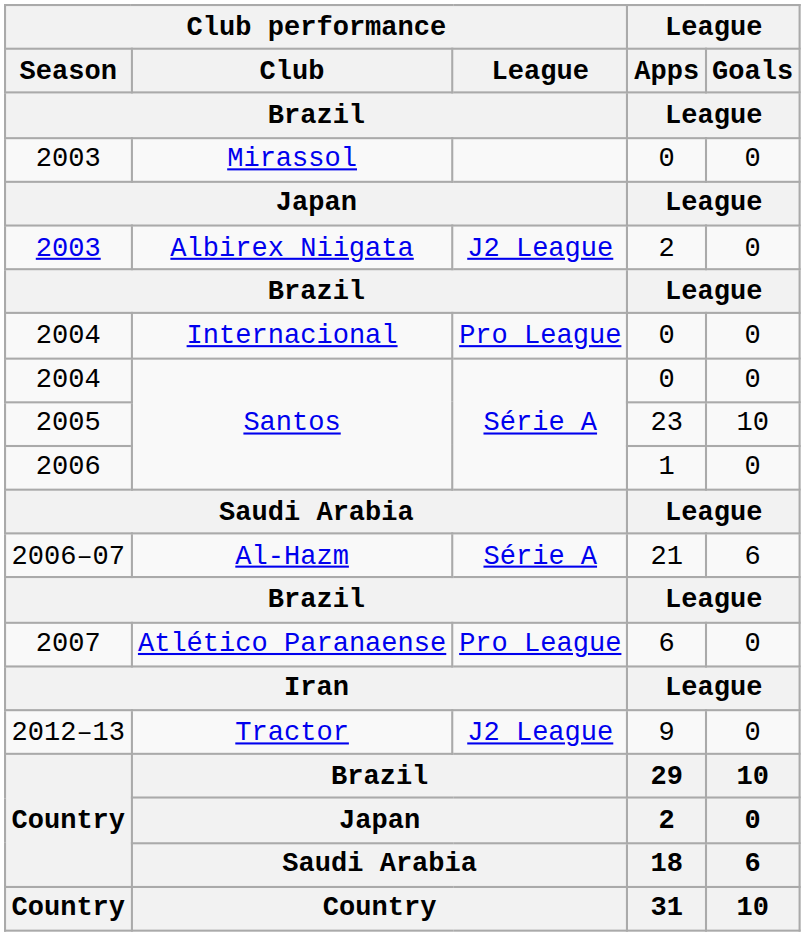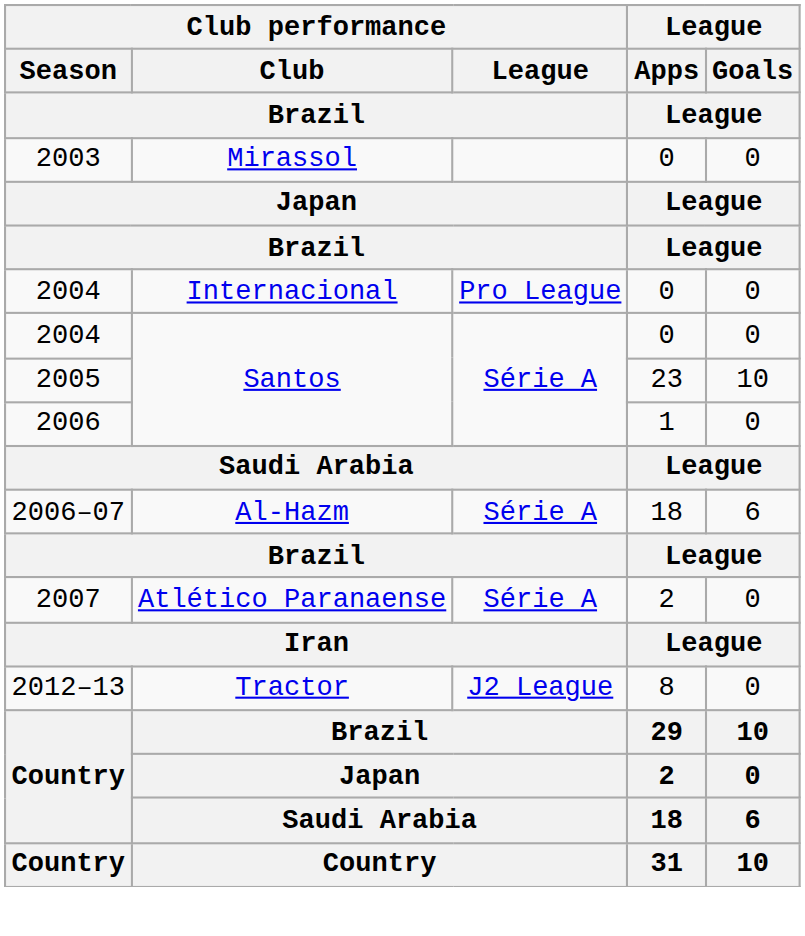- row: 2003 | Albirex Niigata | J2 League | 2 | 0
2006–07 | League / Apps / League: 21 -> 18
2007 | Club performance / League / Brazil: Pro League -> Série A
2007 | League / Apps / League: 6 -> 2
2012–13 | League / Apps / League: 9 -> 8
